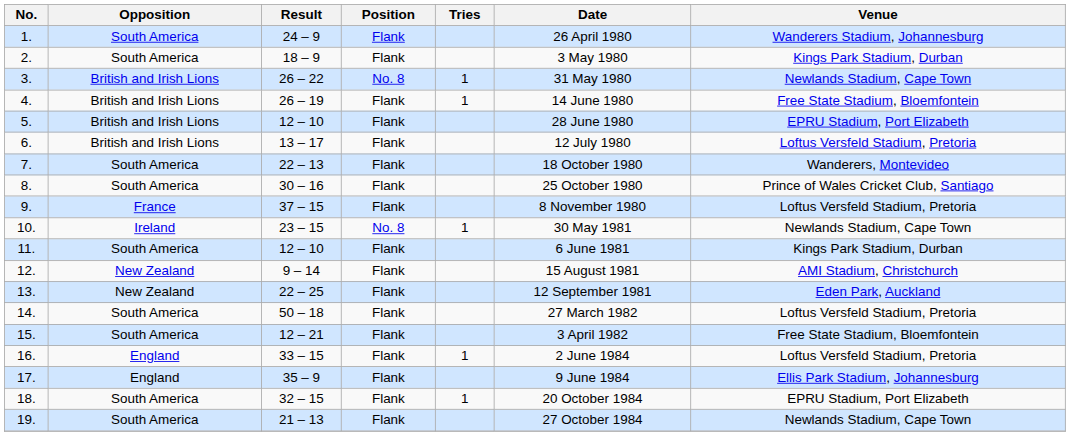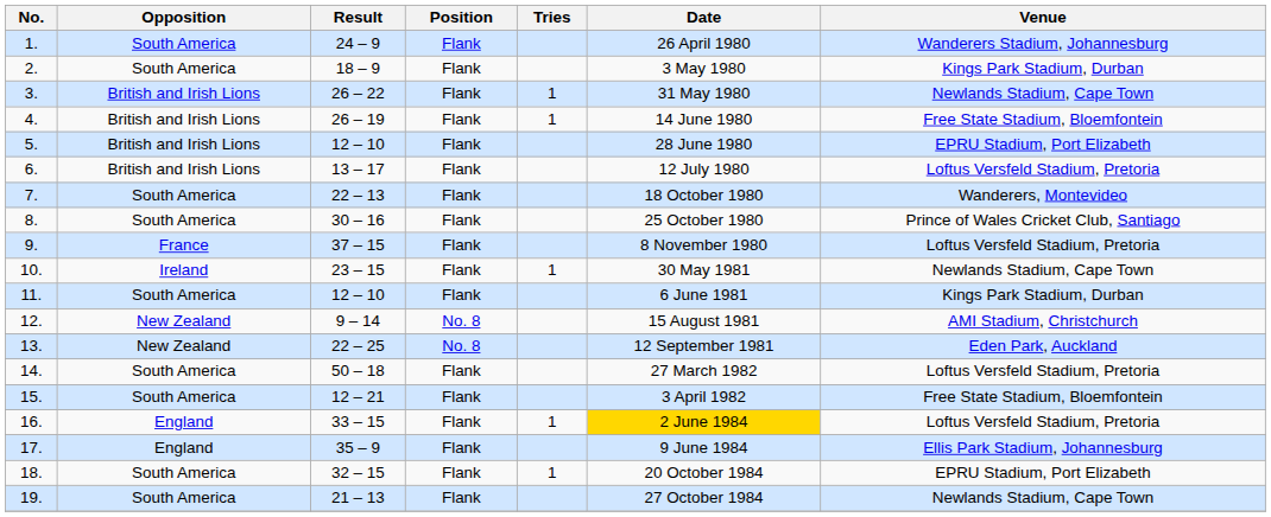3. | Position: No. 8 -> Flank
10. | Position: No. 8 -> Flank
12. | Position: Flank -> No. 8
13. | Position: Flank -> No. 8
16. | Date: no background -> gold background
